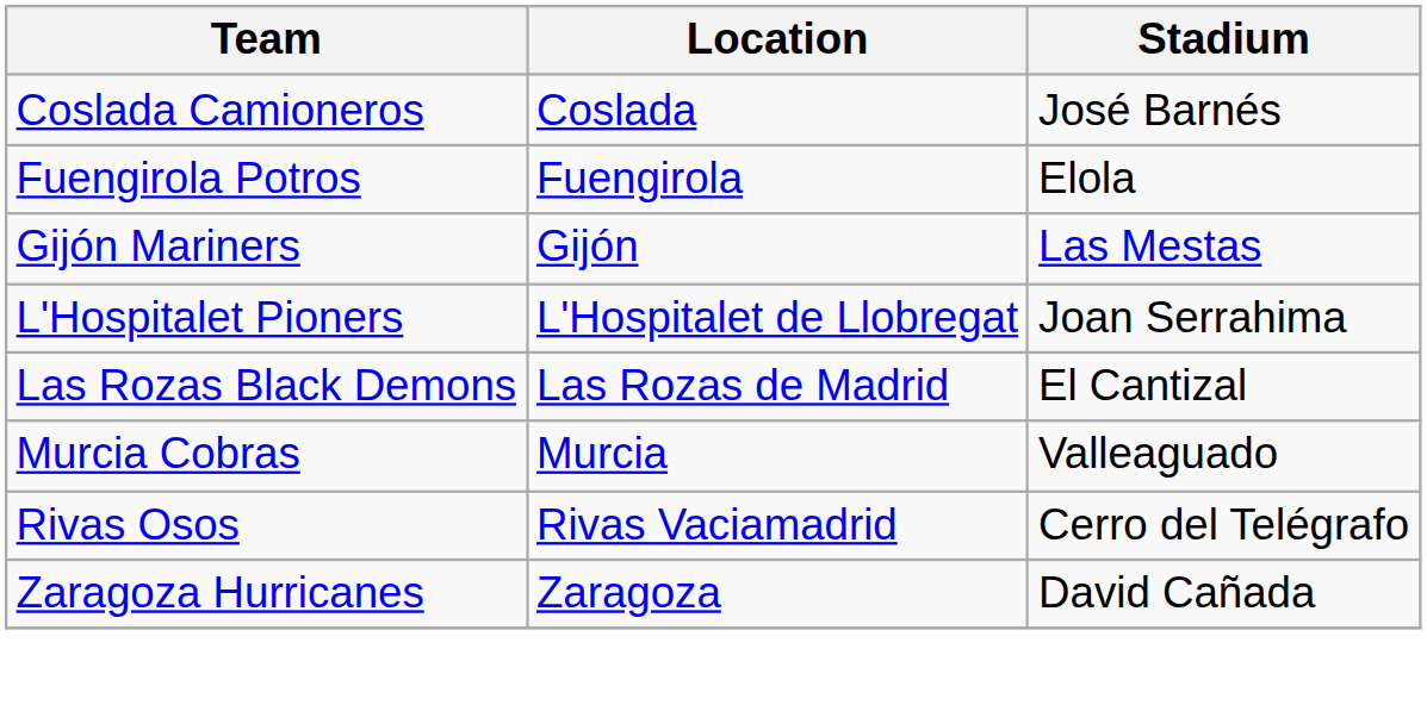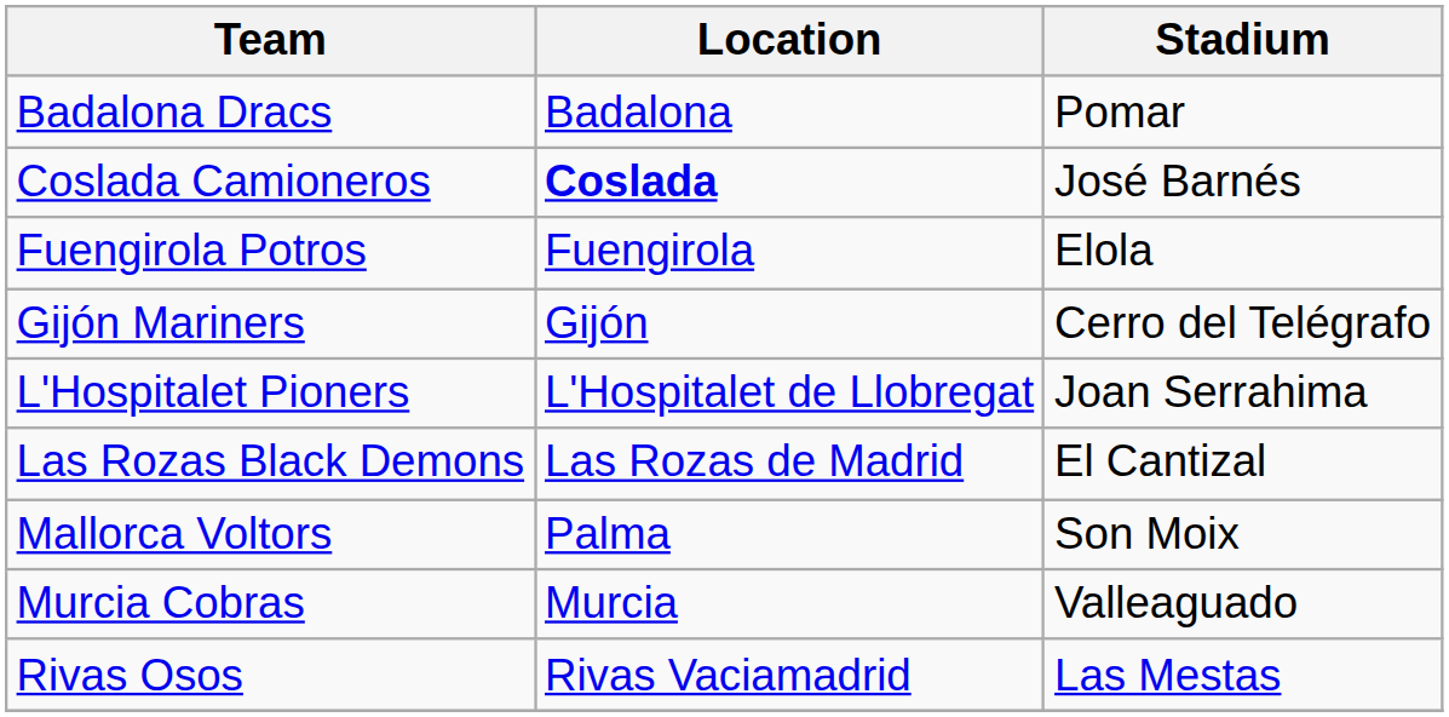+ row: Badalona Dracs | Badalona | Pomar
Coslada Camioneros | Location: normal -> bold
Gijón Mariners | Stadium: Las Mestas -> Cerro del Telégrafo
+ row: Mallorca Voltors | Palma | Son Moix
Rivas Osos | Stadium: Cerro del Telégrafo -> Las Mestas
- row: Zaragoza Hurricanes | Zaragoza | David Cañada
